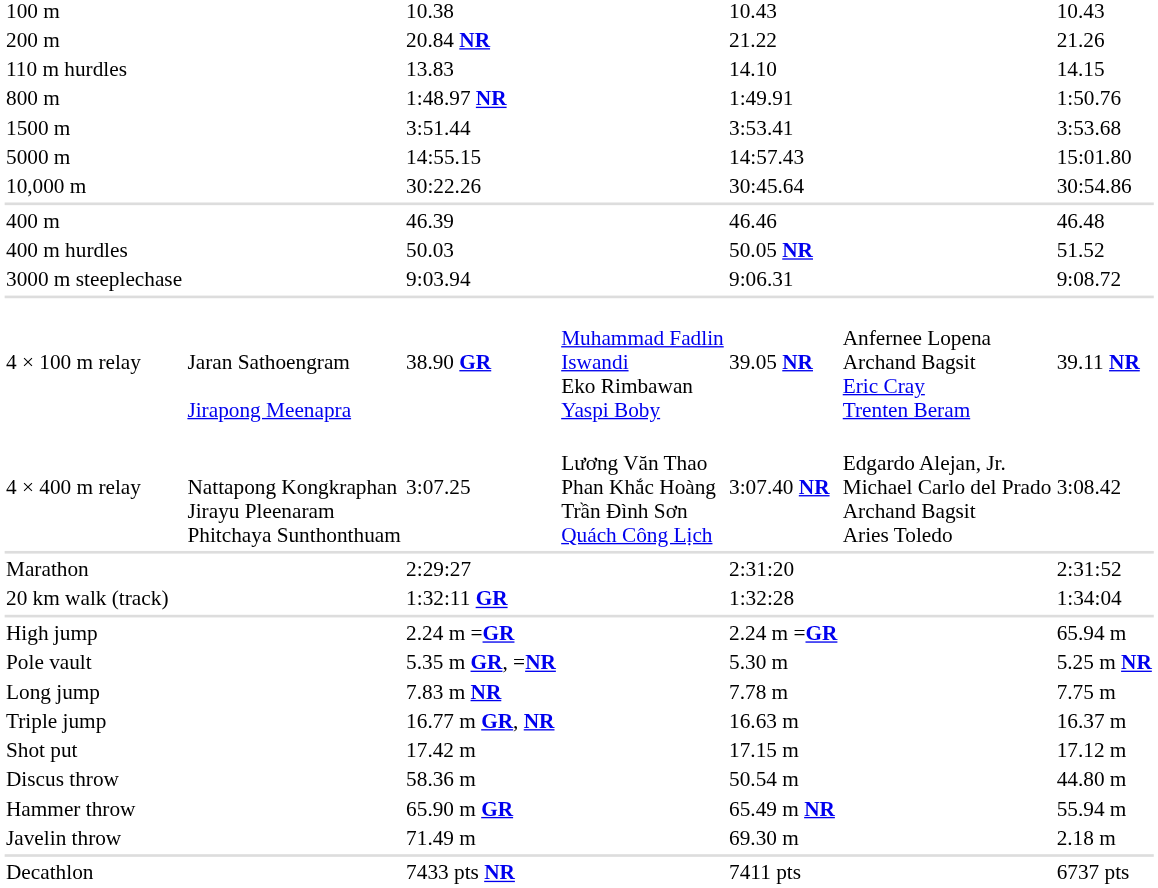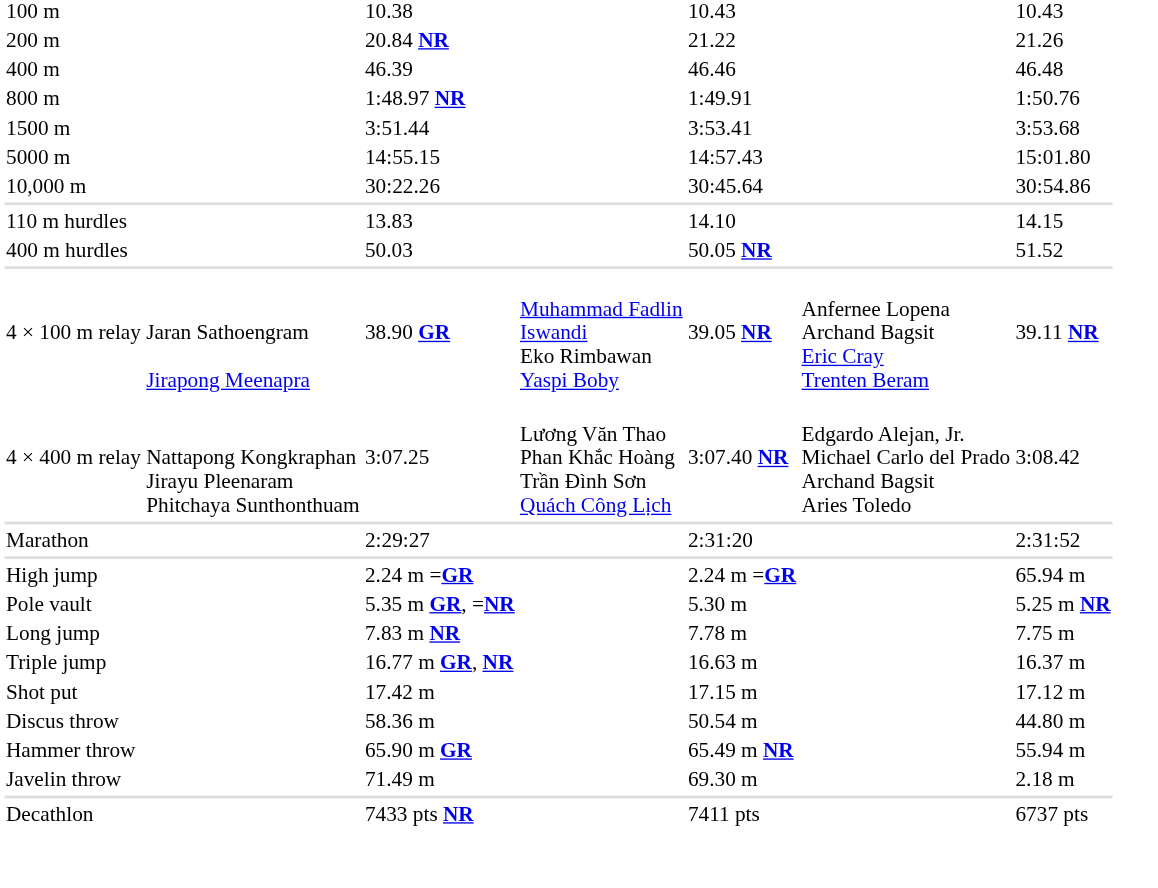rows swapped: 400 m <-> 110 m hurdles
- row: 3000 m steeplechase | 9:03.94 | 9:06.31 | 9:08.72
- row: 20 km walk (track) | 1:32:11 GR | 1:32:28 | 1:34:04
